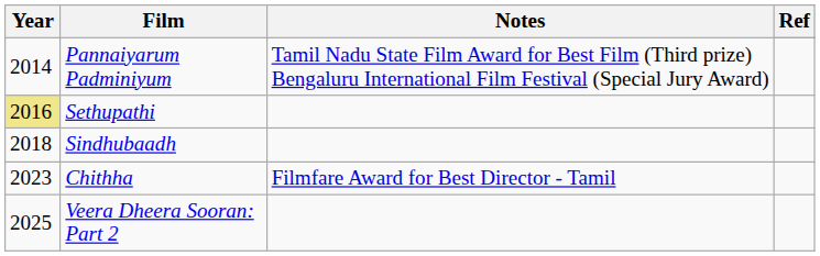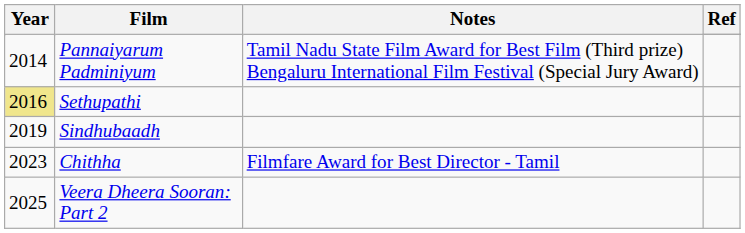Sindhubaadh | Year: 2018 -> 2019
